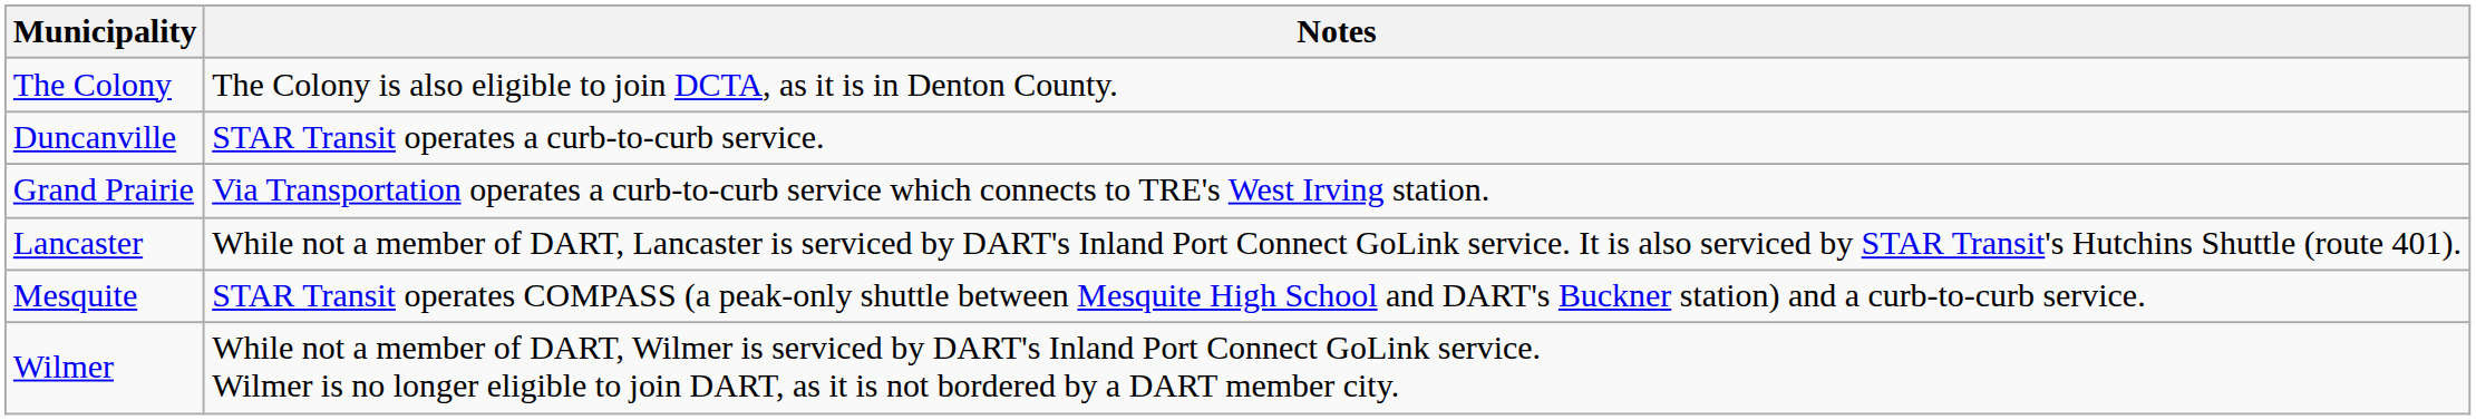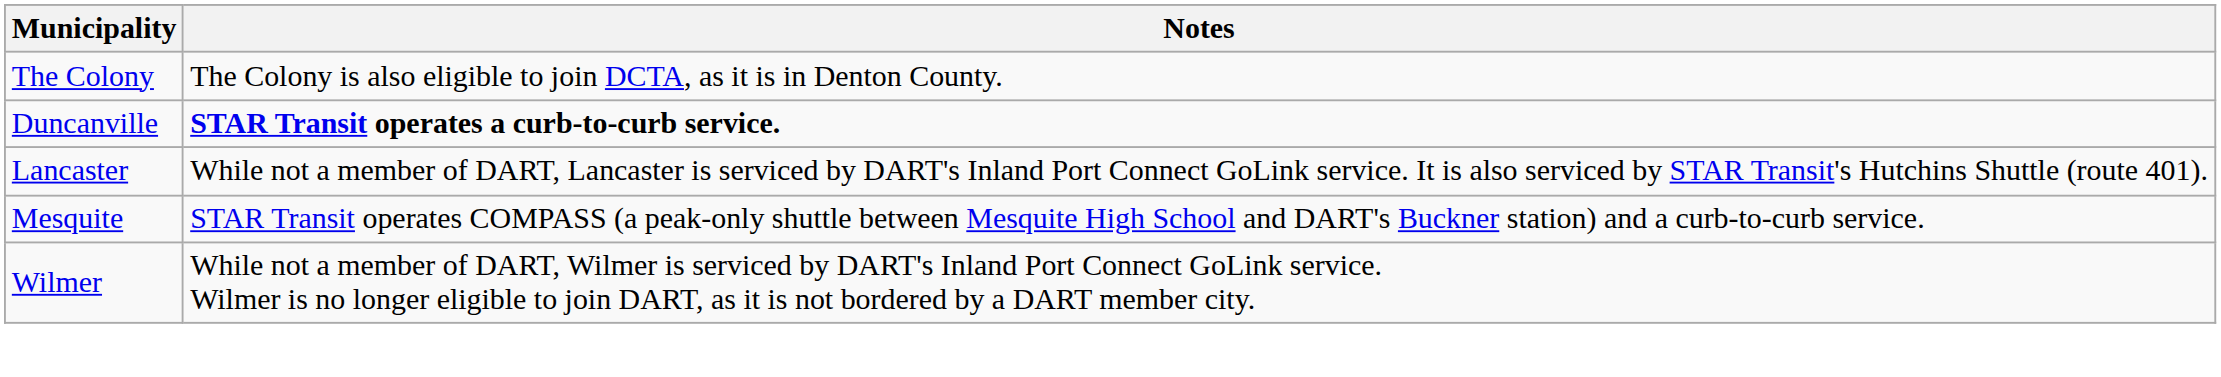Duncanville | Notes: normal -> bold
- row: Grand Prairie | Via Transportation operates a curb-to-curb service which connects to TRE's West Irving station.
